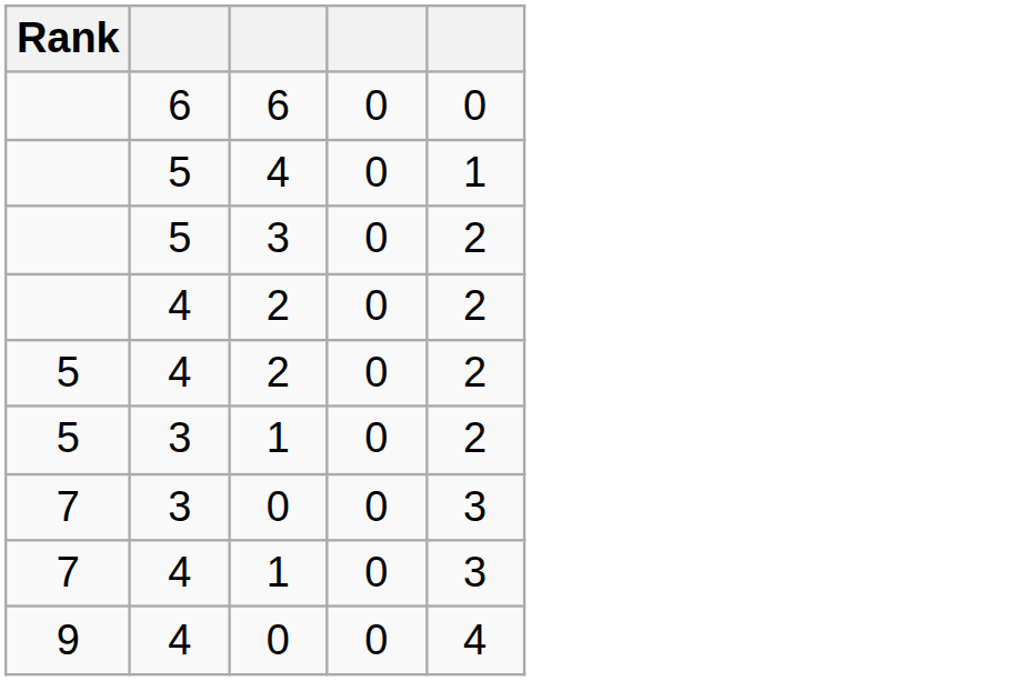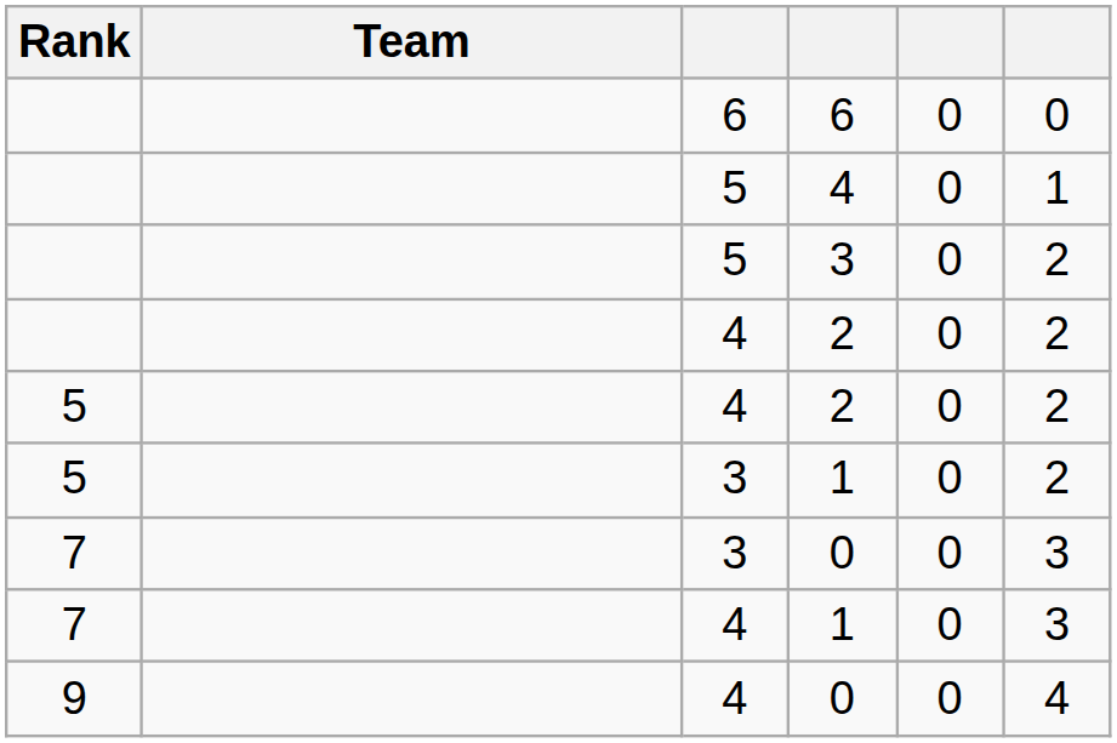+ column: Team
